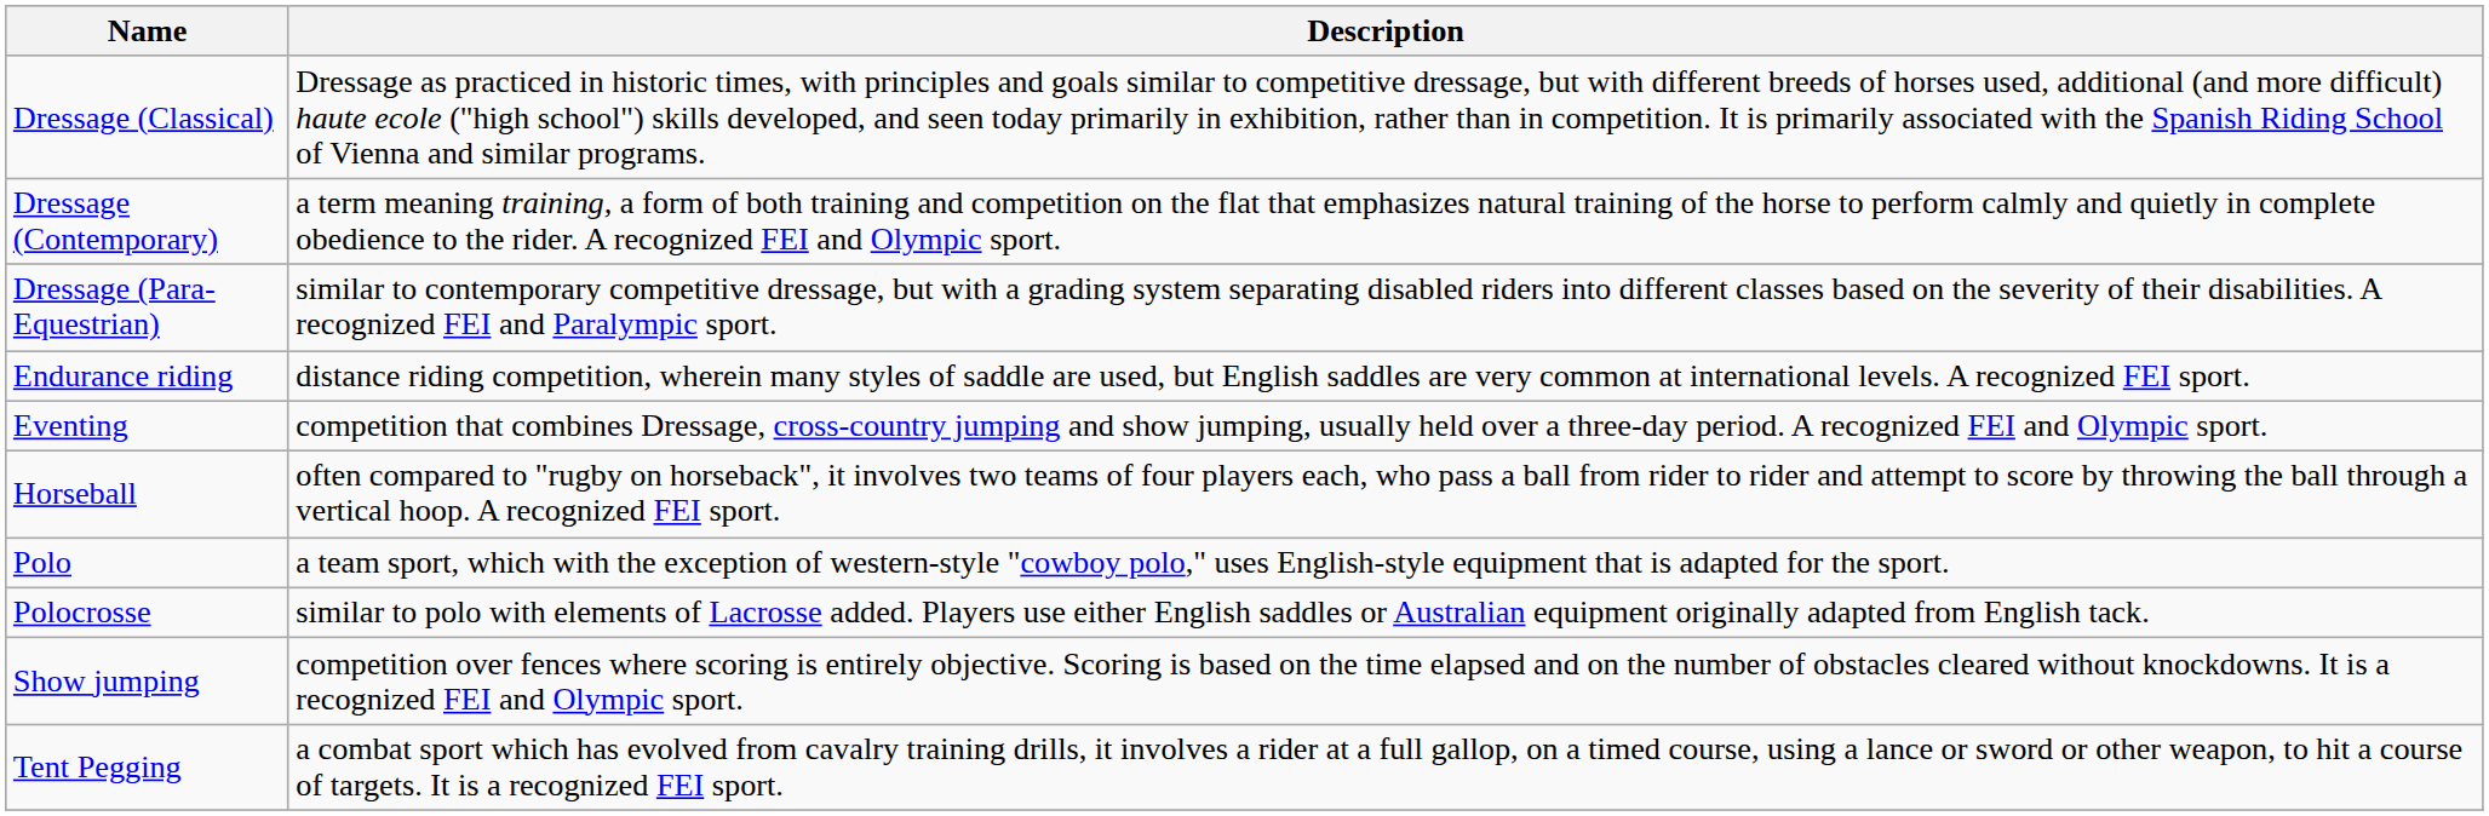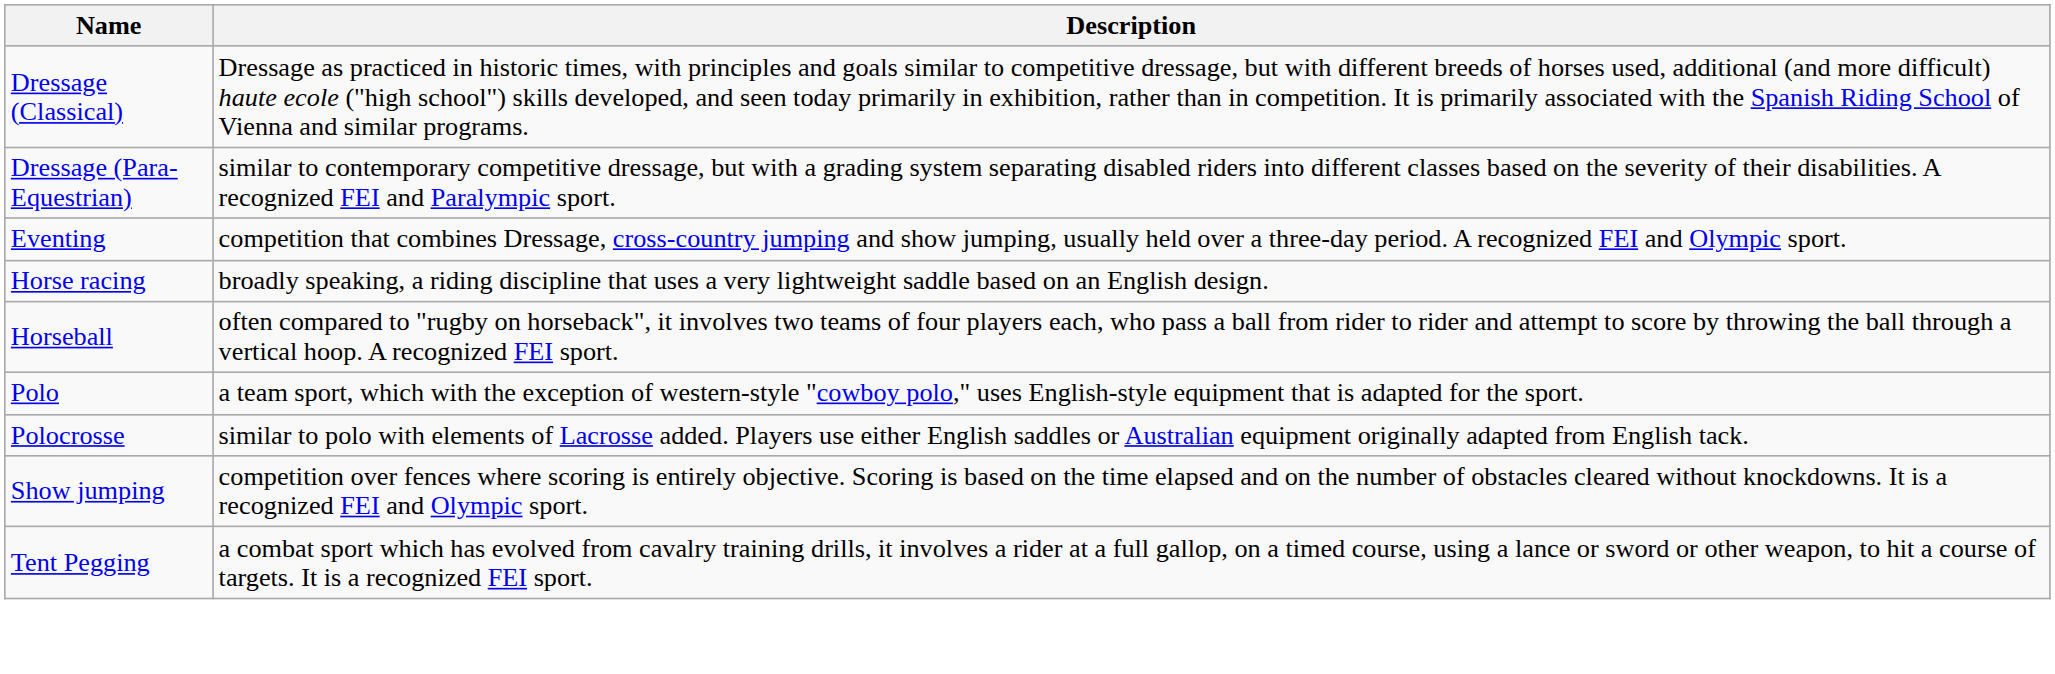- row: Dressage (Contemporary) | a term meaning training, a form of both training and competition on the flat that emphasizes natural training of the horse to perform calmly and quietly in complete obedience to the rider. A recognized FEI and Olympic sport.
- row: Endurance riding | distance riding competition, wherein many styles of saddle are used, but English saddles are very common at international levels. A recognized FEI sport.
+ row: Horse racing | broadly speaking, a riding discipline that uses a very lightweight saddle based on an English design.
